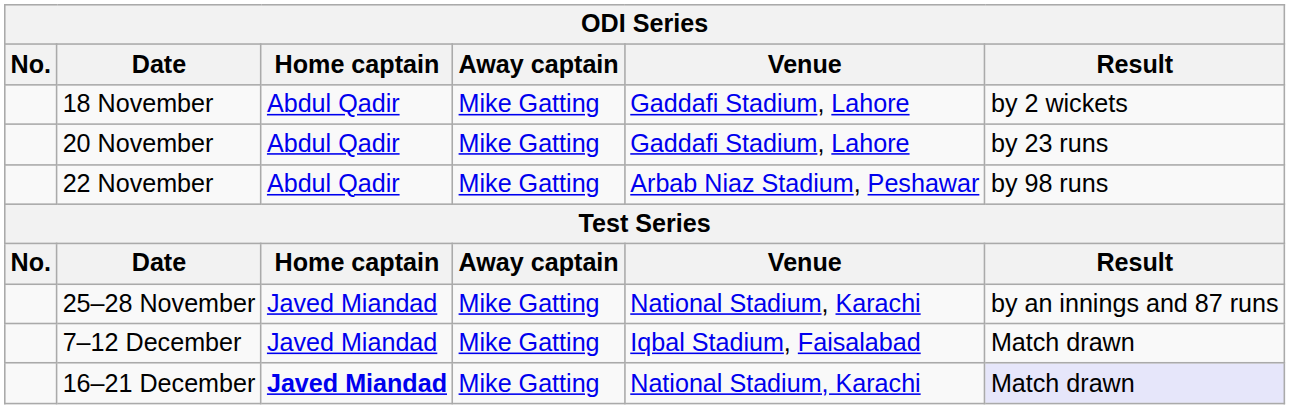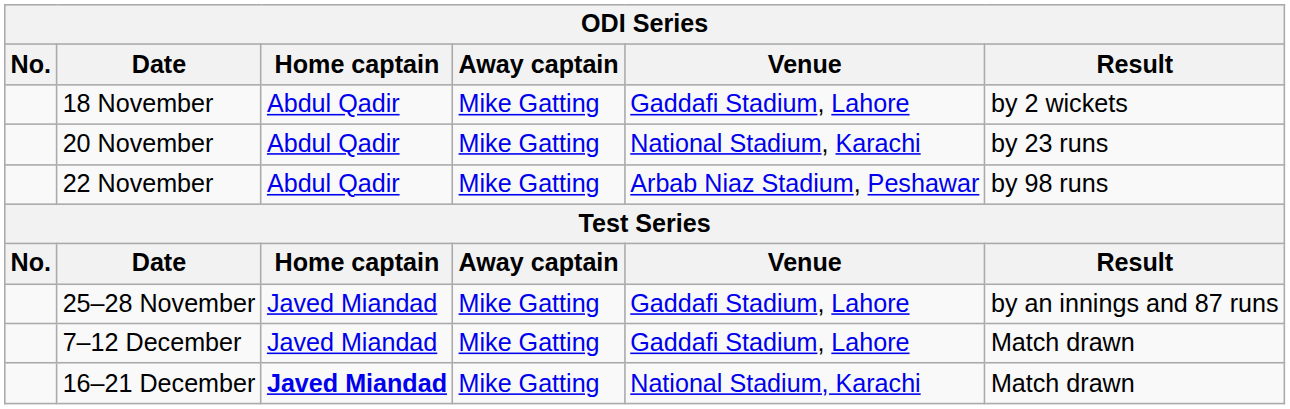20 November | Venue: Gaddafi Stadium, Lahore -> National Stadium, Karachi
25–28 November | Venue: National Stadium, Karachi -> Gaddafi Stadium, Lahore
7–12 December | Venue: Iqbal Stadium, Faisalabad -> Gaddafi Stadium, Lahore
16–21 December | Result: lavender background -> no background
